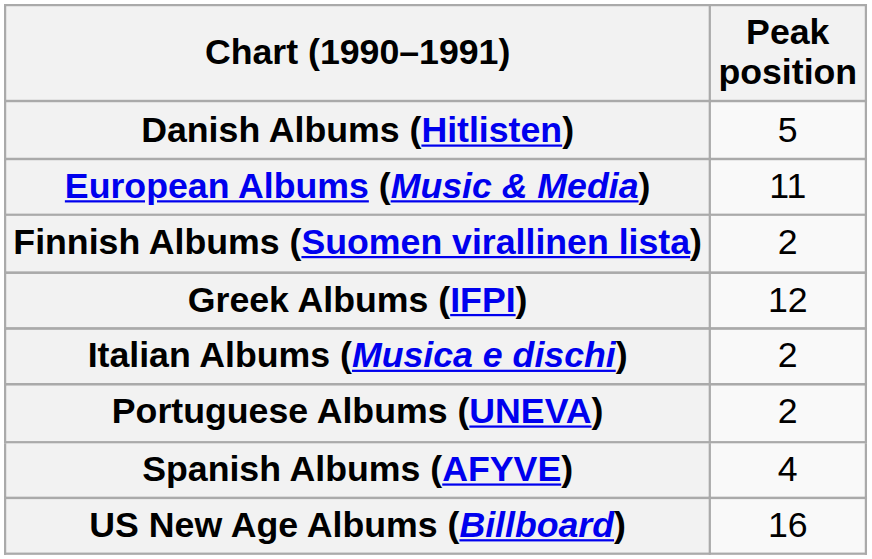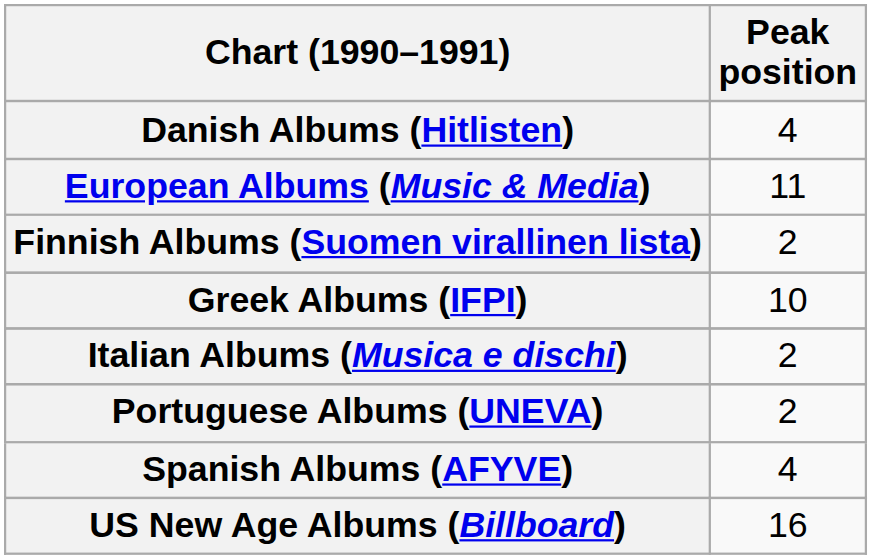Danish Albums (Hitlisten) | Peak position: 5 -> 4
Greek Albums (IFPI) | Peak position: 12 -> 10
